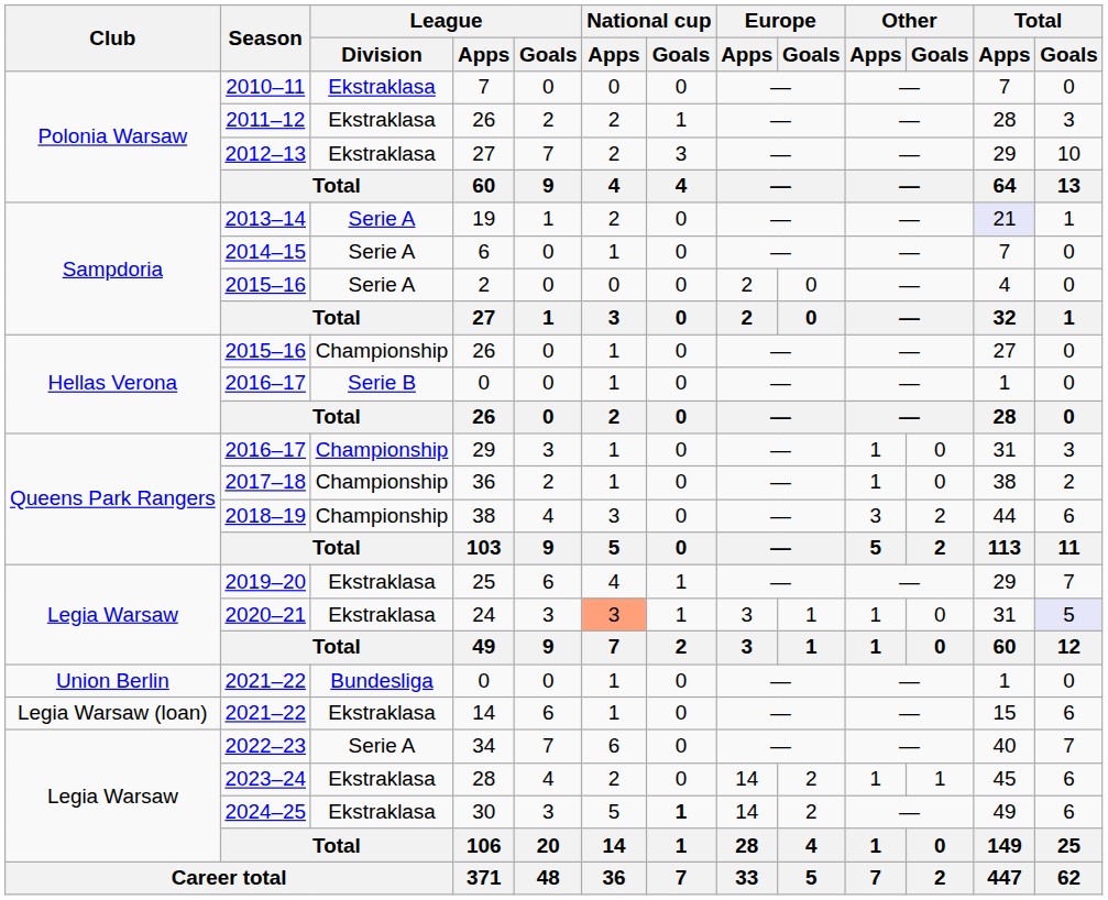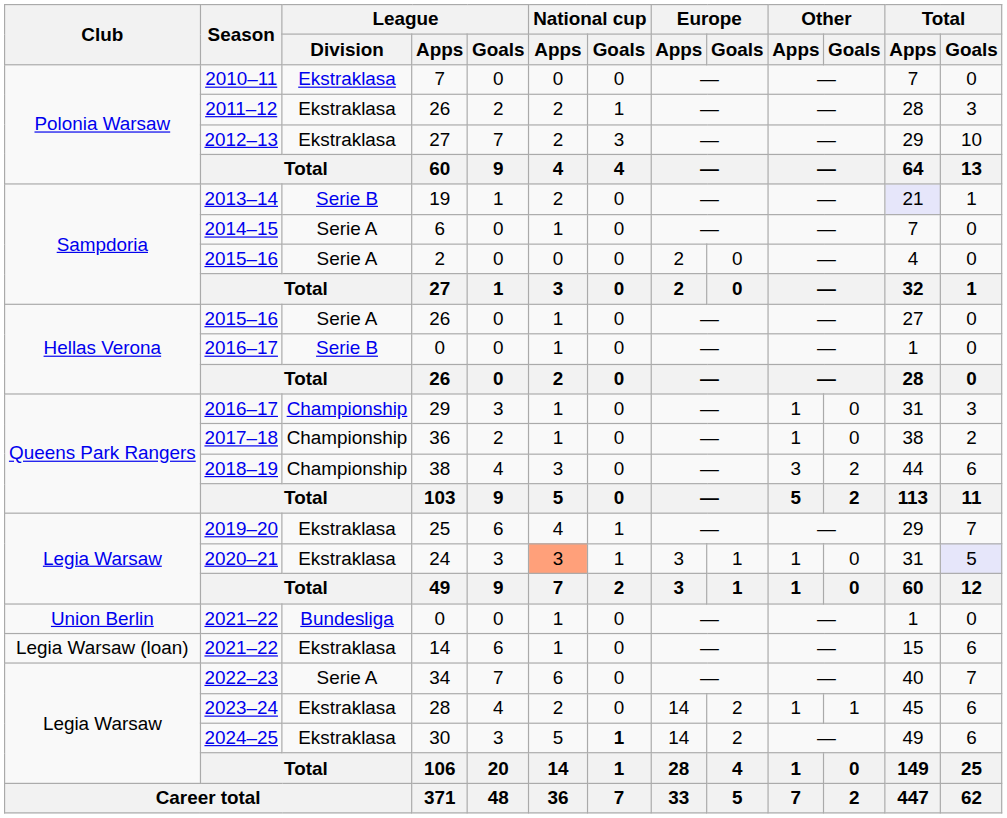19 | League / Division: Serie A -> Serie B
2015–16 / 26 | League / Division: Championship -> Serie A
